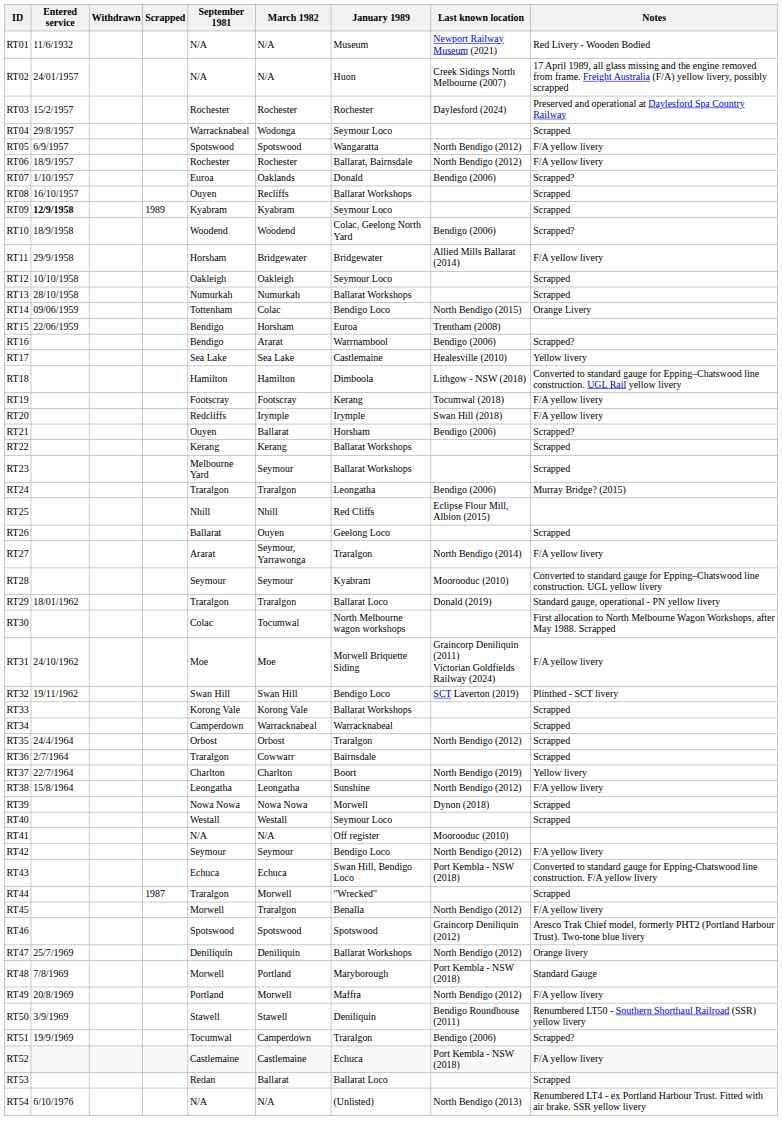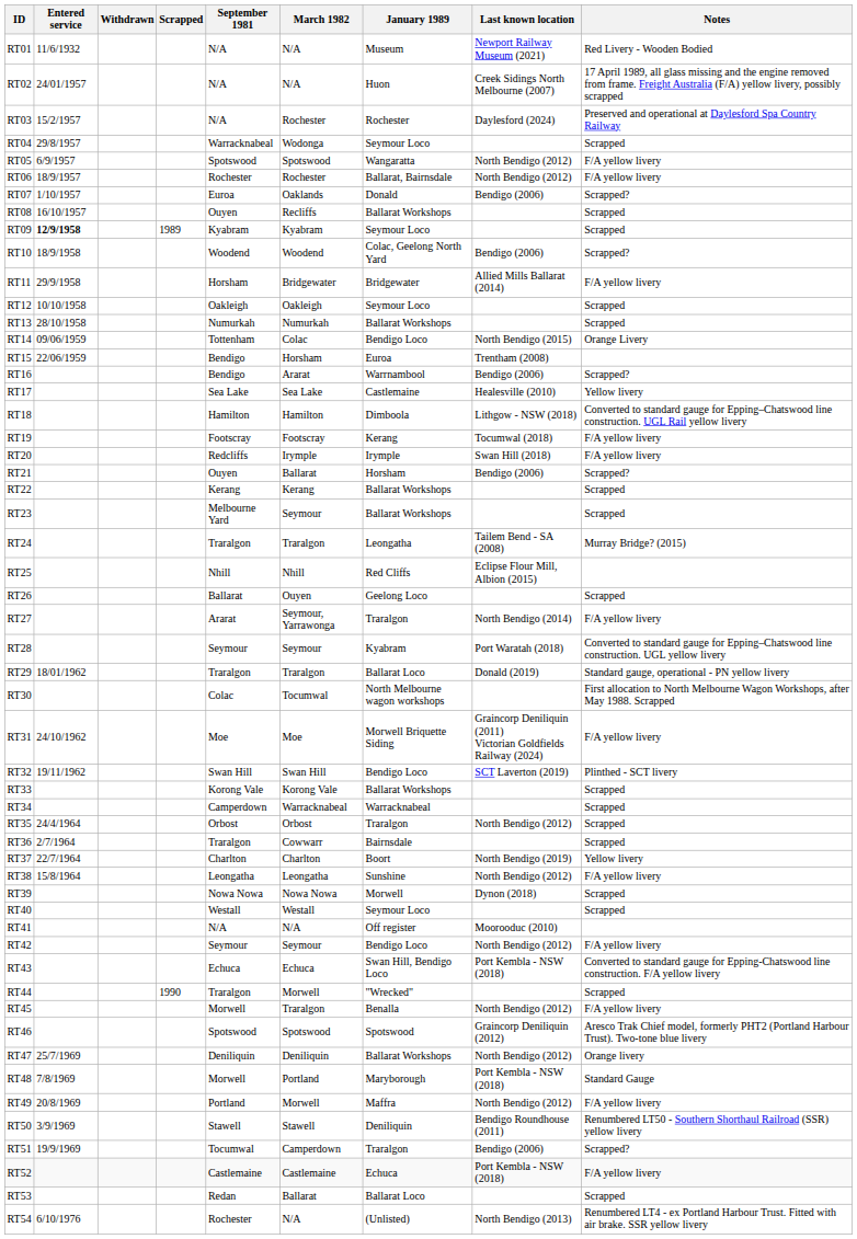RT03 | September 1981: Rochester -> N/A
RT24 | Last known location: Bendigo (2006) -> Tailem Bend - SA (2008)
RT28 | Last known location: Moorooduc (2010) -> Port Waratah (2018)
RT44 | Scrapped: 1987 -> 1990
RT54 | September 1981: N/A -> Rochester
